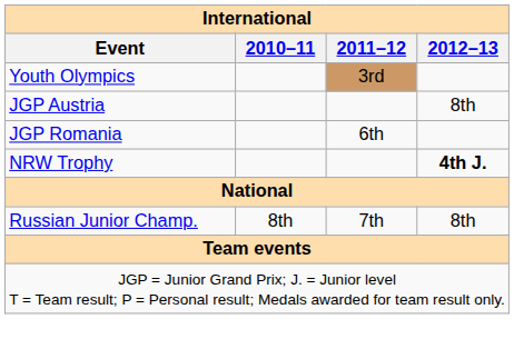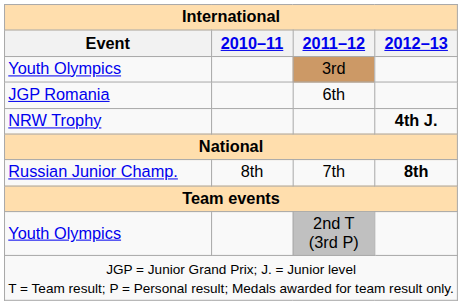- row: JGP Austria | 8th
Russian Junior Champ. | 2012–13: normal -> bold
+ row: Youth Olympics | 2nd T (3rd P)
